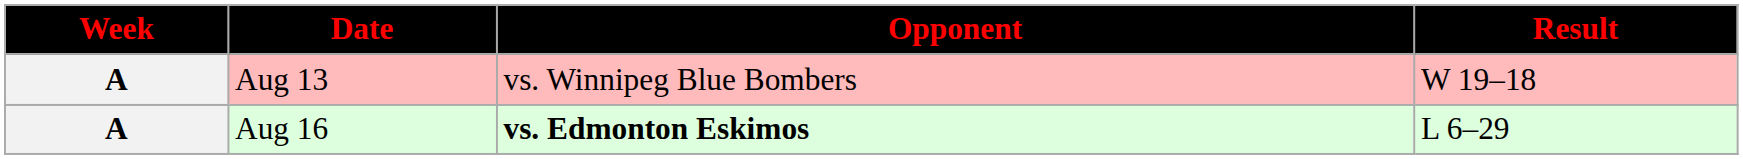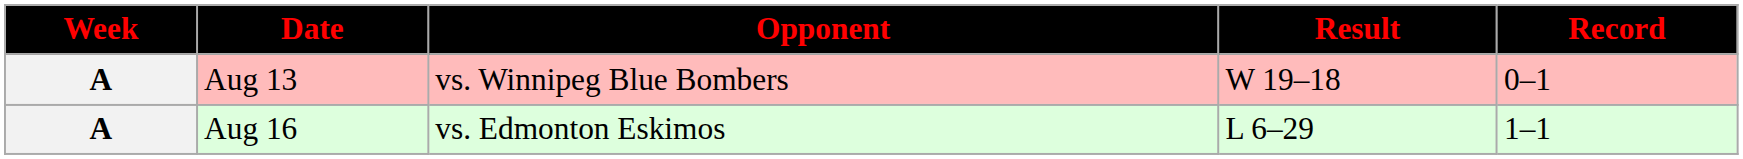+ column: Record | 0–1 | 1–1
Aug 16 | Opponent: bold -> normal
